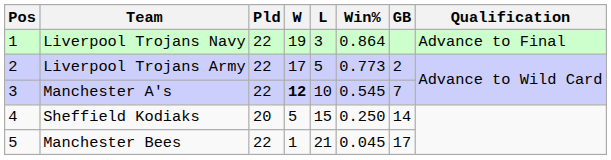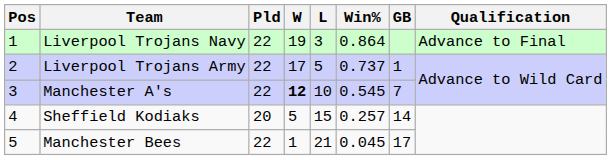Liverpool Trojans Army | Win%: 0.773 -> 0.737
Liverpool Trojans Army | GB: 2 -> 1
Sheffield Kodiaks | Win%: 0.250 -> 0.257
